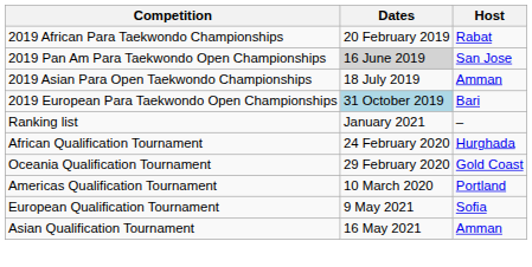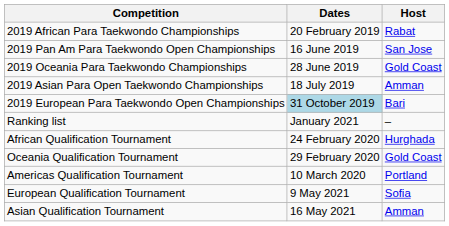2019 Pan Am Para Taekwondo Open Championships | Dates: lightgrey background -> no background
+ row: 2019 Oceania Para Taekwondo Championships | 28 June 2019 | Gold Coast
